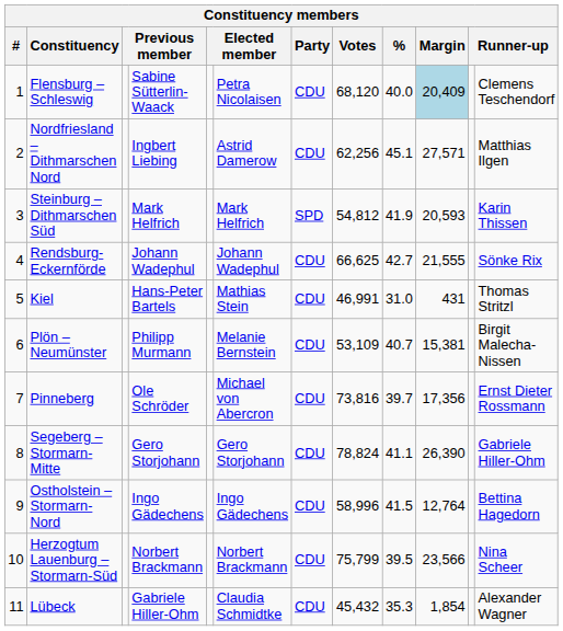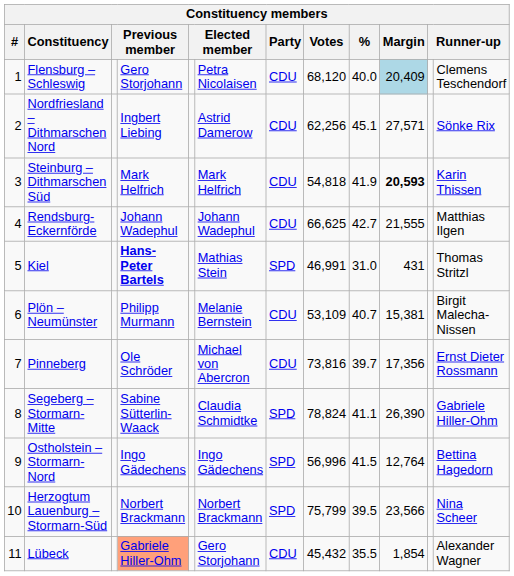Flensburg – Schleswig | column 4: Sabine Sütterlin-Waack -> Gero Storjohann
Nordfriesland – Dithmarschen Nord | column 12: Matthias Ilgen -> Sönke Rix
Steinburg – Dithmarschen Süd | Party: SPD -> CDU
Steinburg – Dithmarschen Süd | Votes: 54,812 -> 54,818
Steinburg – Dithmarschen Süd | Margin: normal -> bold
Rendsburg-Eckernförde | column 12: Sönke Rix -> Matthias Ilgen
Kiel | column 4: normal -> bold
Kiel | Party: CDU -> SPD
Segeberg – Stormarn-Mitte | column 4: Gero Storjohann -> Sabine Sütterlin-Waack
Segeberg – Stormarn-Mitte | column 6: Gero Storjohann -> Claudia Schmidtke
Segeberg – Stormarn-Mitte | Party: CDU -> SPD
Ostholstein – Stormarn-Nord | Party: CDU -> SPD
Ostholstein – Stormarn-Nord | Votes: 58,996 -> 56,996
Herzogtum Lauenburg – Stormarn-Süd | Party: CDU -> SPD
Lübeck | column 4: no background -> lightsalmon background
Lübeck | column 6: Claudia Schmidtke -> Gero Storjohann
Lübeck | %: 35.3 -> 35.5
